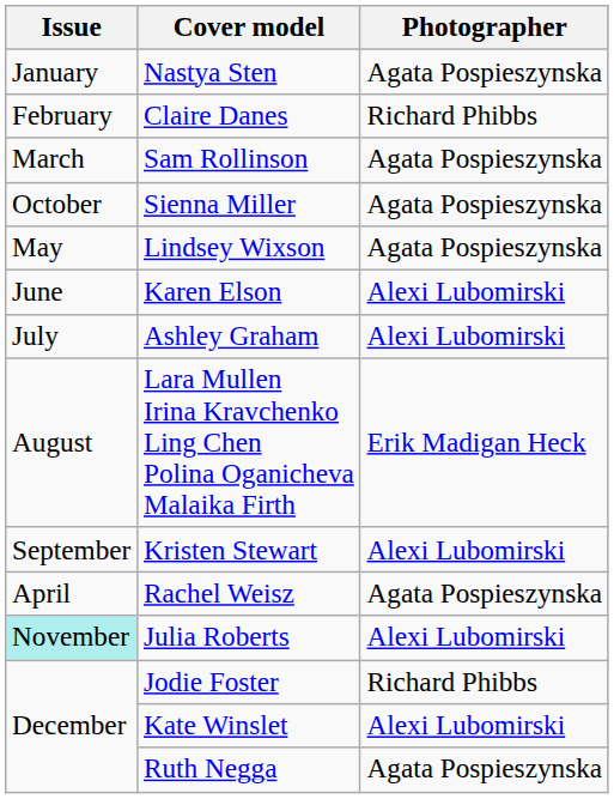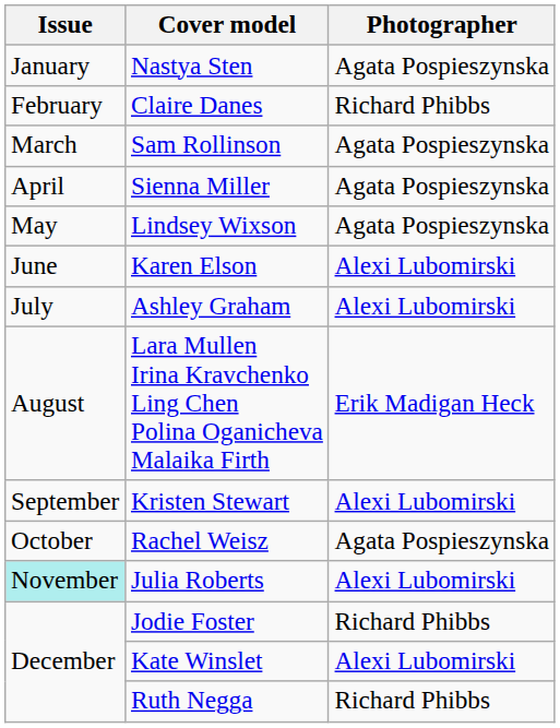Sienna Miller | Issue: October -> April
Rachel Weisz | Issue: April -> October
Ruth Negga | Photographer: Agata Pospieszynska -> Richard Phibbs
